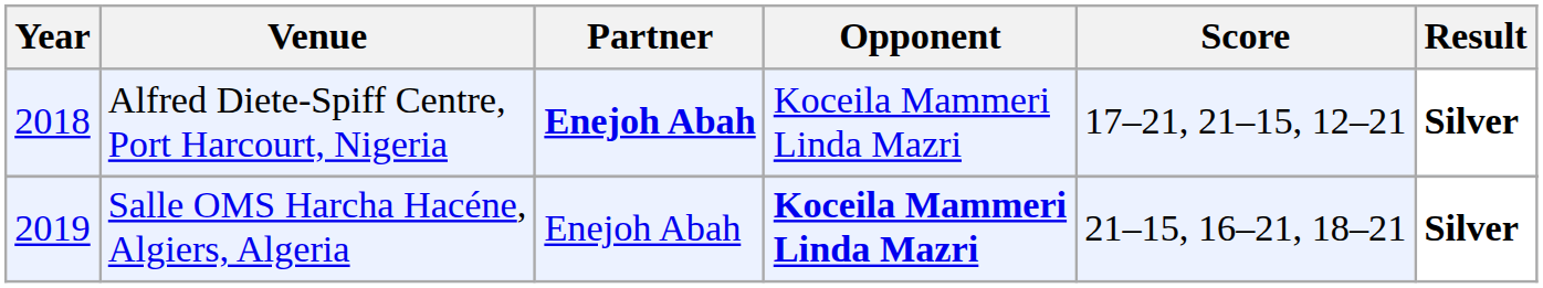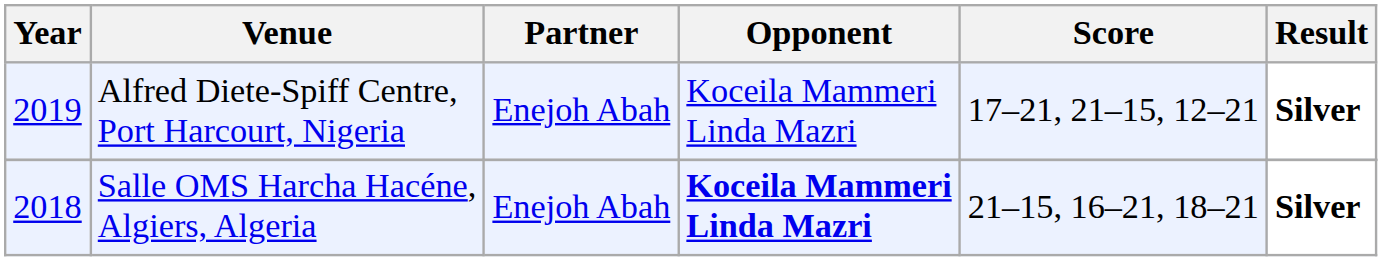Alfred Diete-Spiff Centre, Port Harcourt, Nigeria | Year: 2018 -> 2019
Alfred Diete-Spiff Centre, Port Harcourt, Nigeria | Partner: bold -> normal
Salle OMS Harcha Hacéne, Algiers, Algeria | Year: 2019 -> 2018
